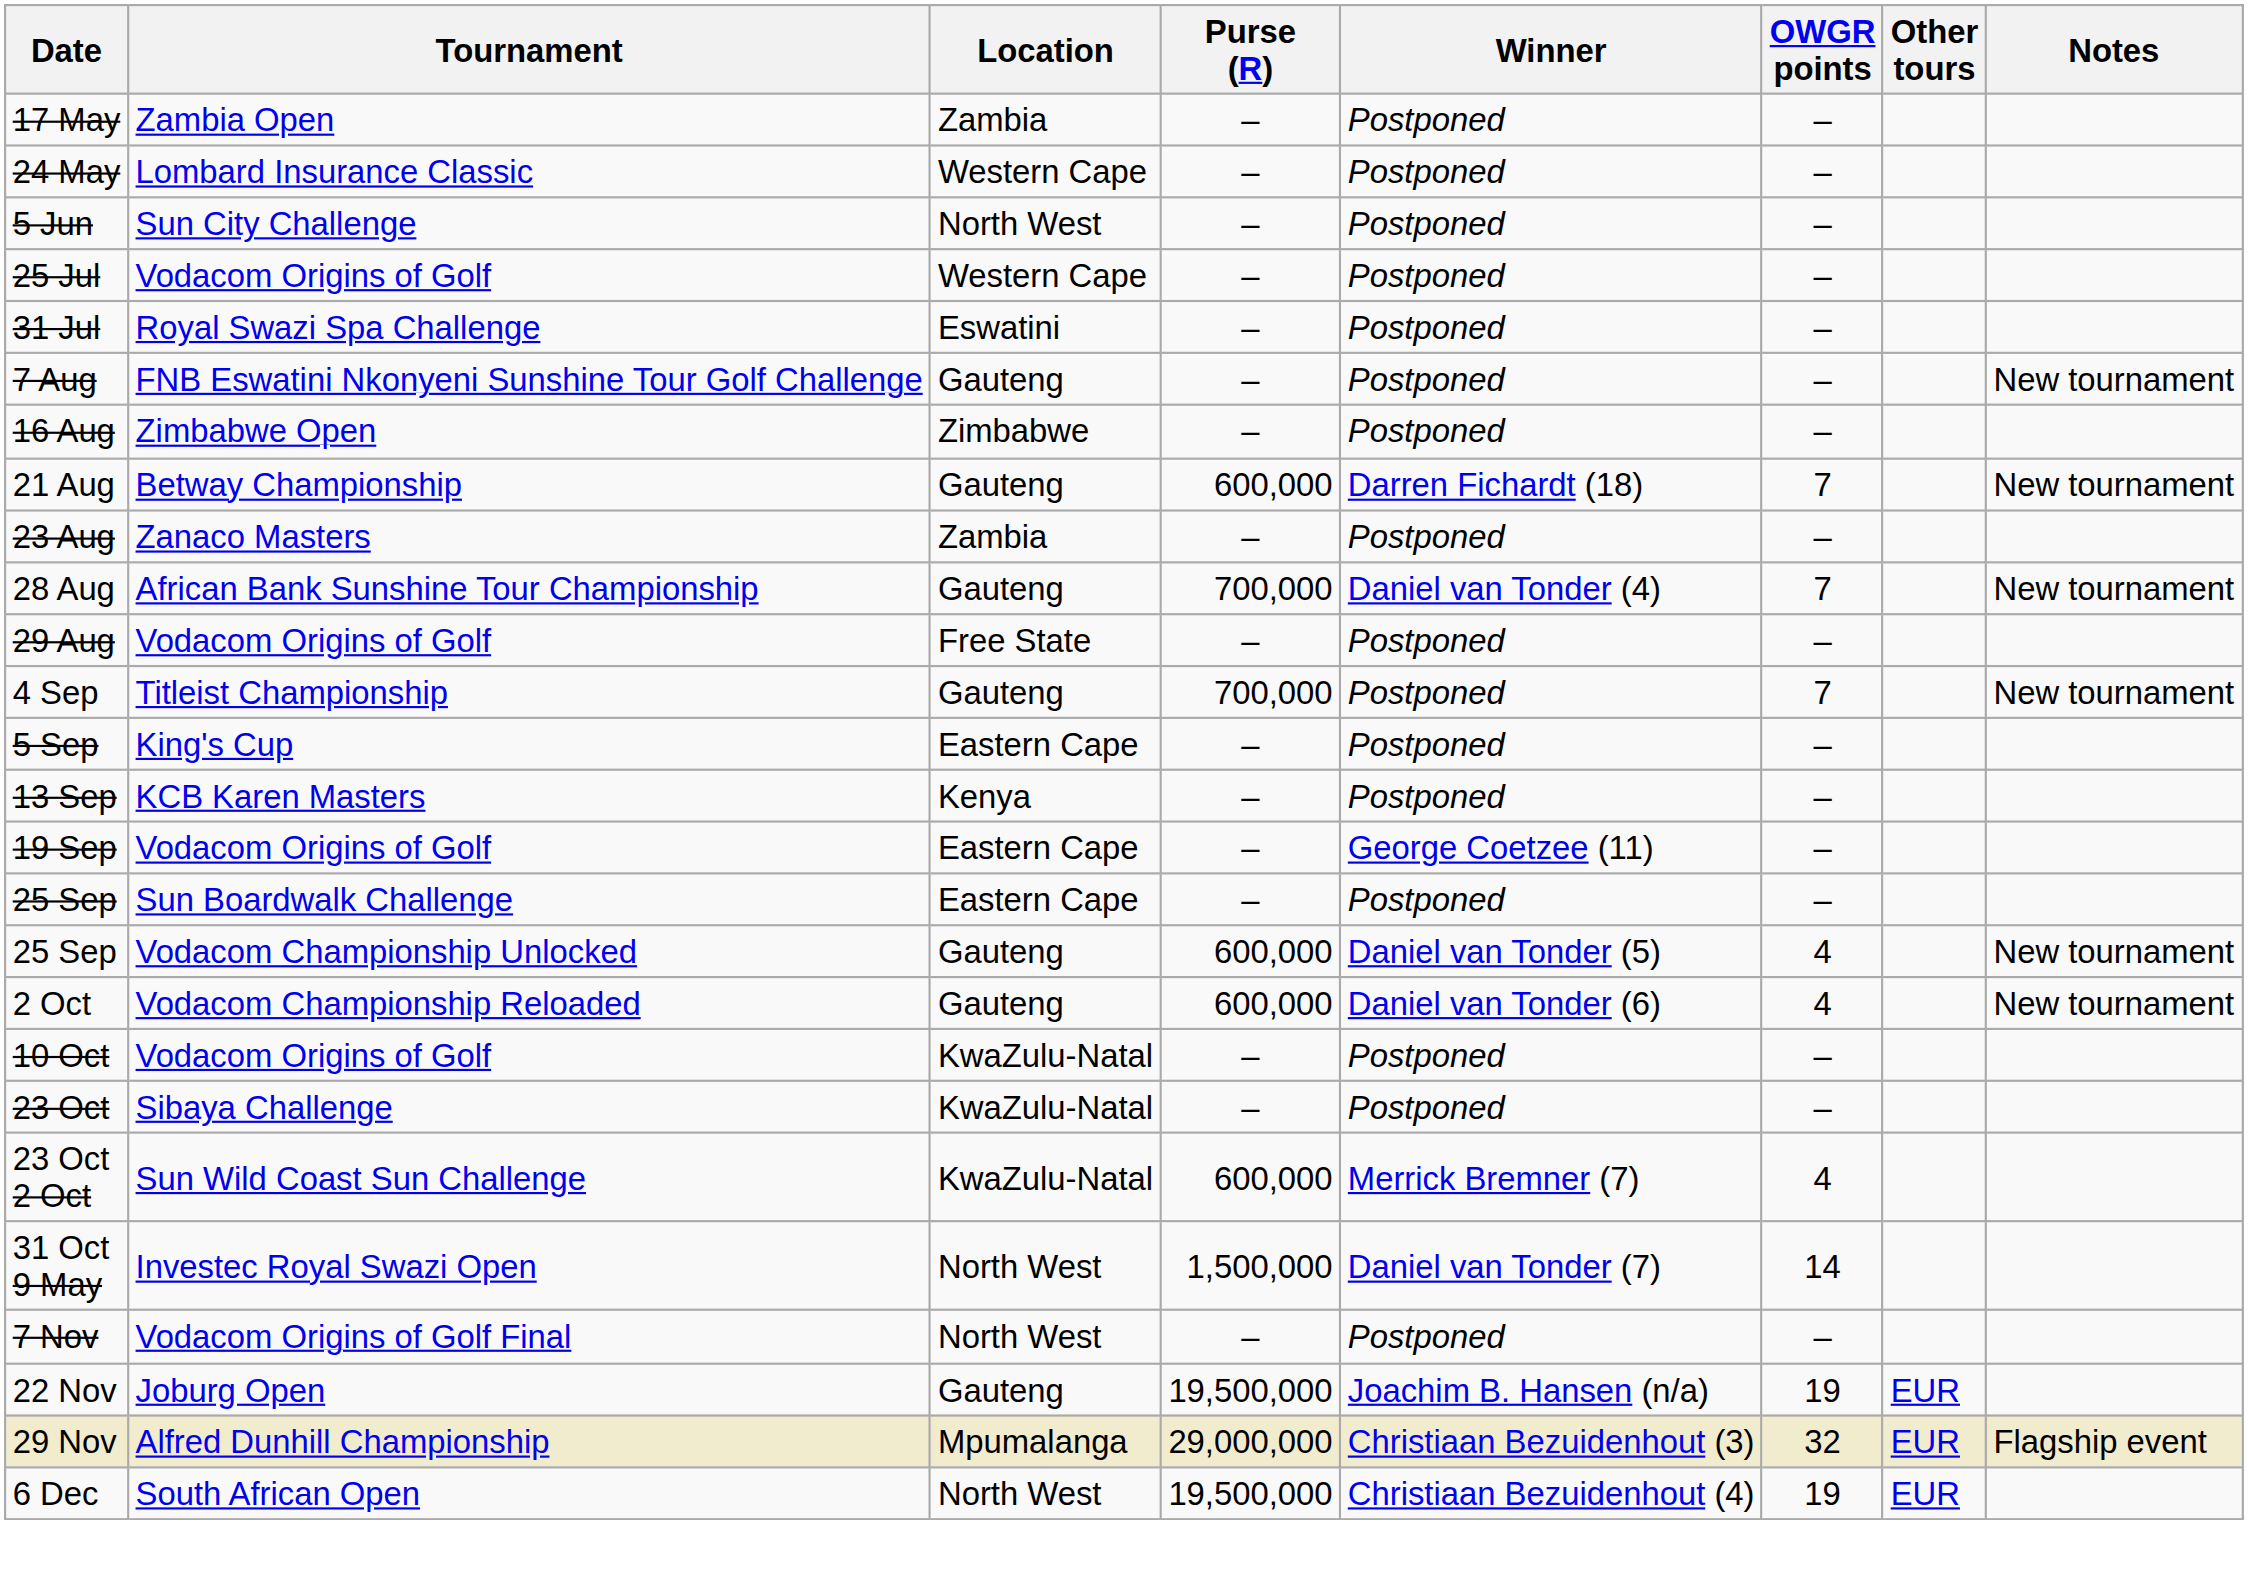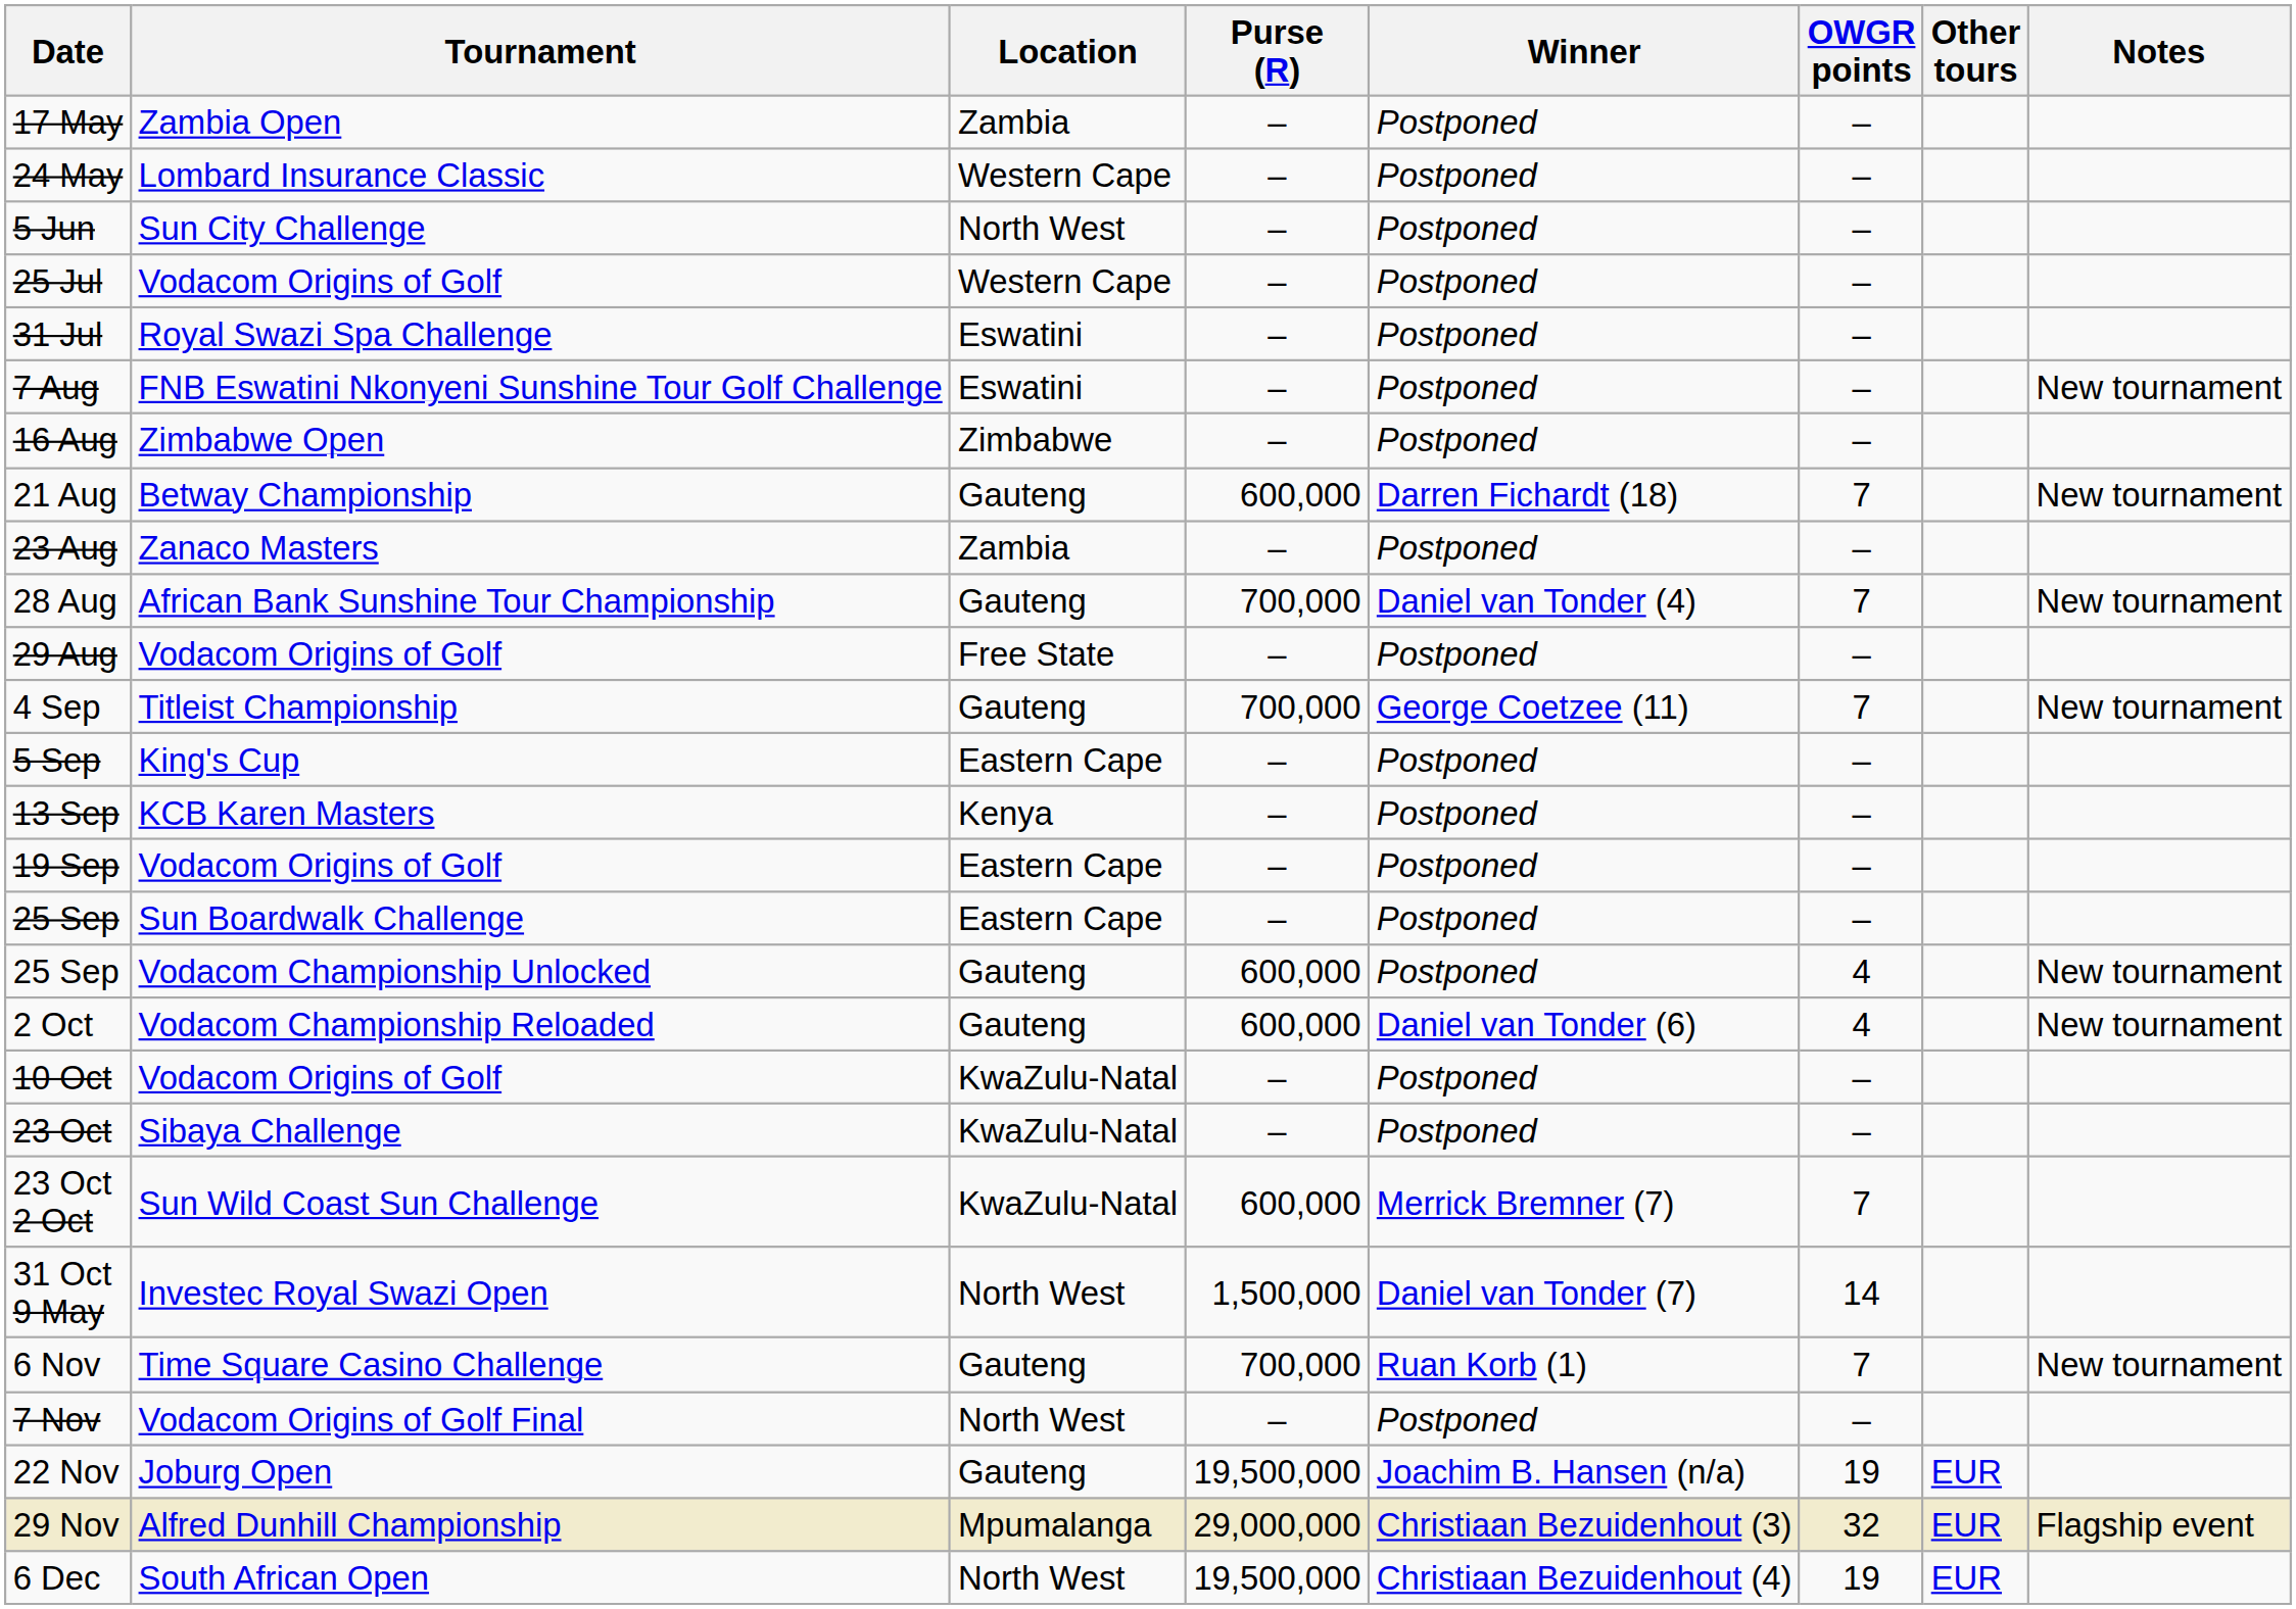7 Aug | Location: Gauteng -> Eswatini
4 Sep | Winner: Postponed -> George Coetzee (11)
19 Sep | Winner: George Coetzee (11) -> Postponed
25 Sep / Vodacom Championship Unlocked | Winner: Daniel van Tonder (5) -> Postponed
23 Oct 2 Oct | OWGR points: 4 -> 7
+ row: 6 Nov | Time Square Casino Challenge | Gauteng | 700,000 | Ruan Korb (1) | 7 | New tournament
